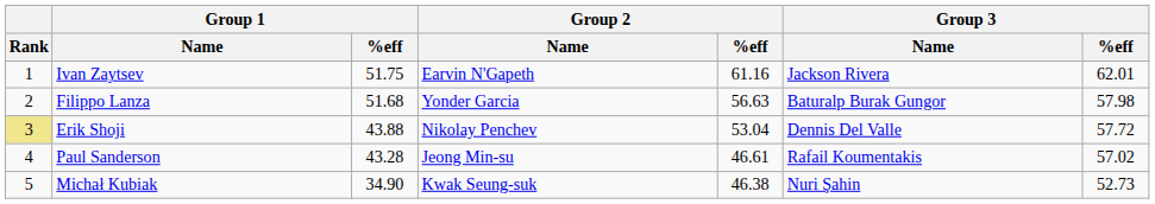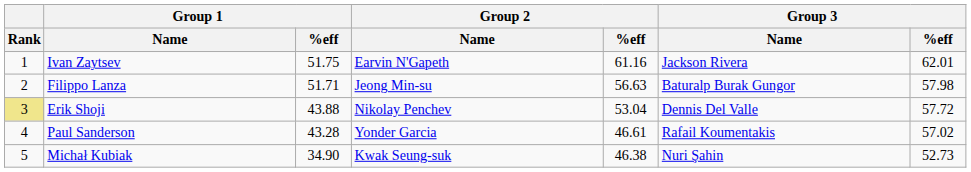Filippo Lanza | Group 1 / %eff: 51.68 -> 51.71
Filippo Lanza | Group 2 / Name: Yonder Garcia -> Jeong Min-su
Paul Sanderson | Group 2 / Name: Jeong Min-su -> Yonder Garcia
